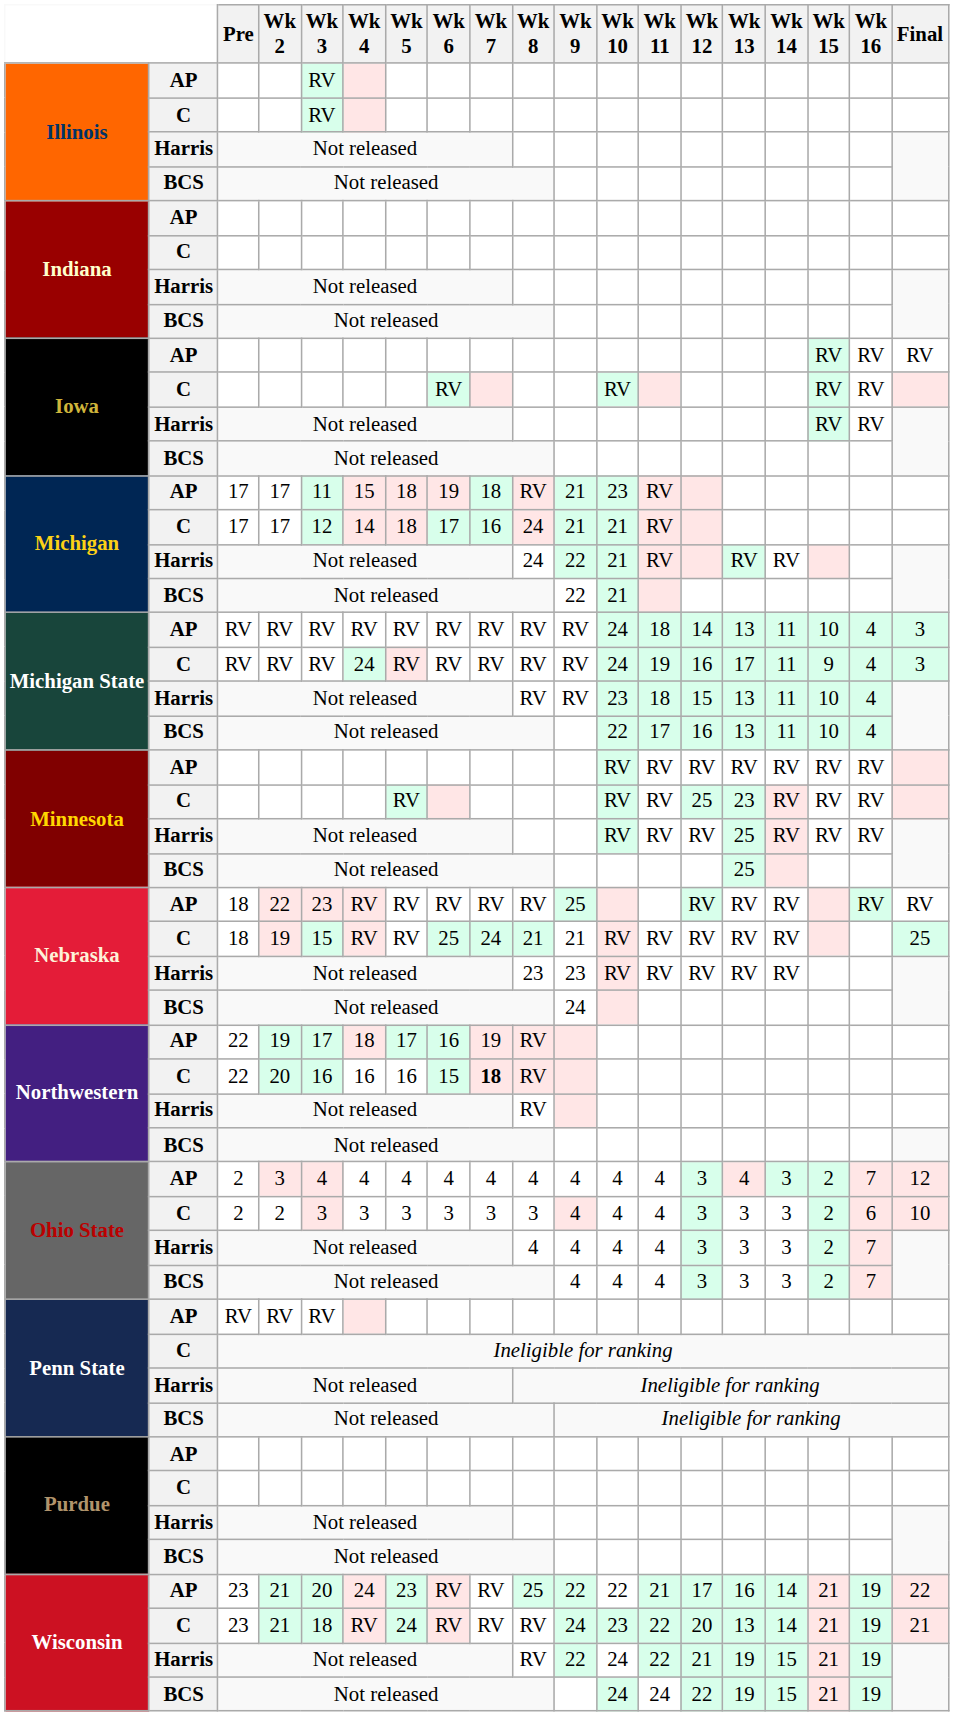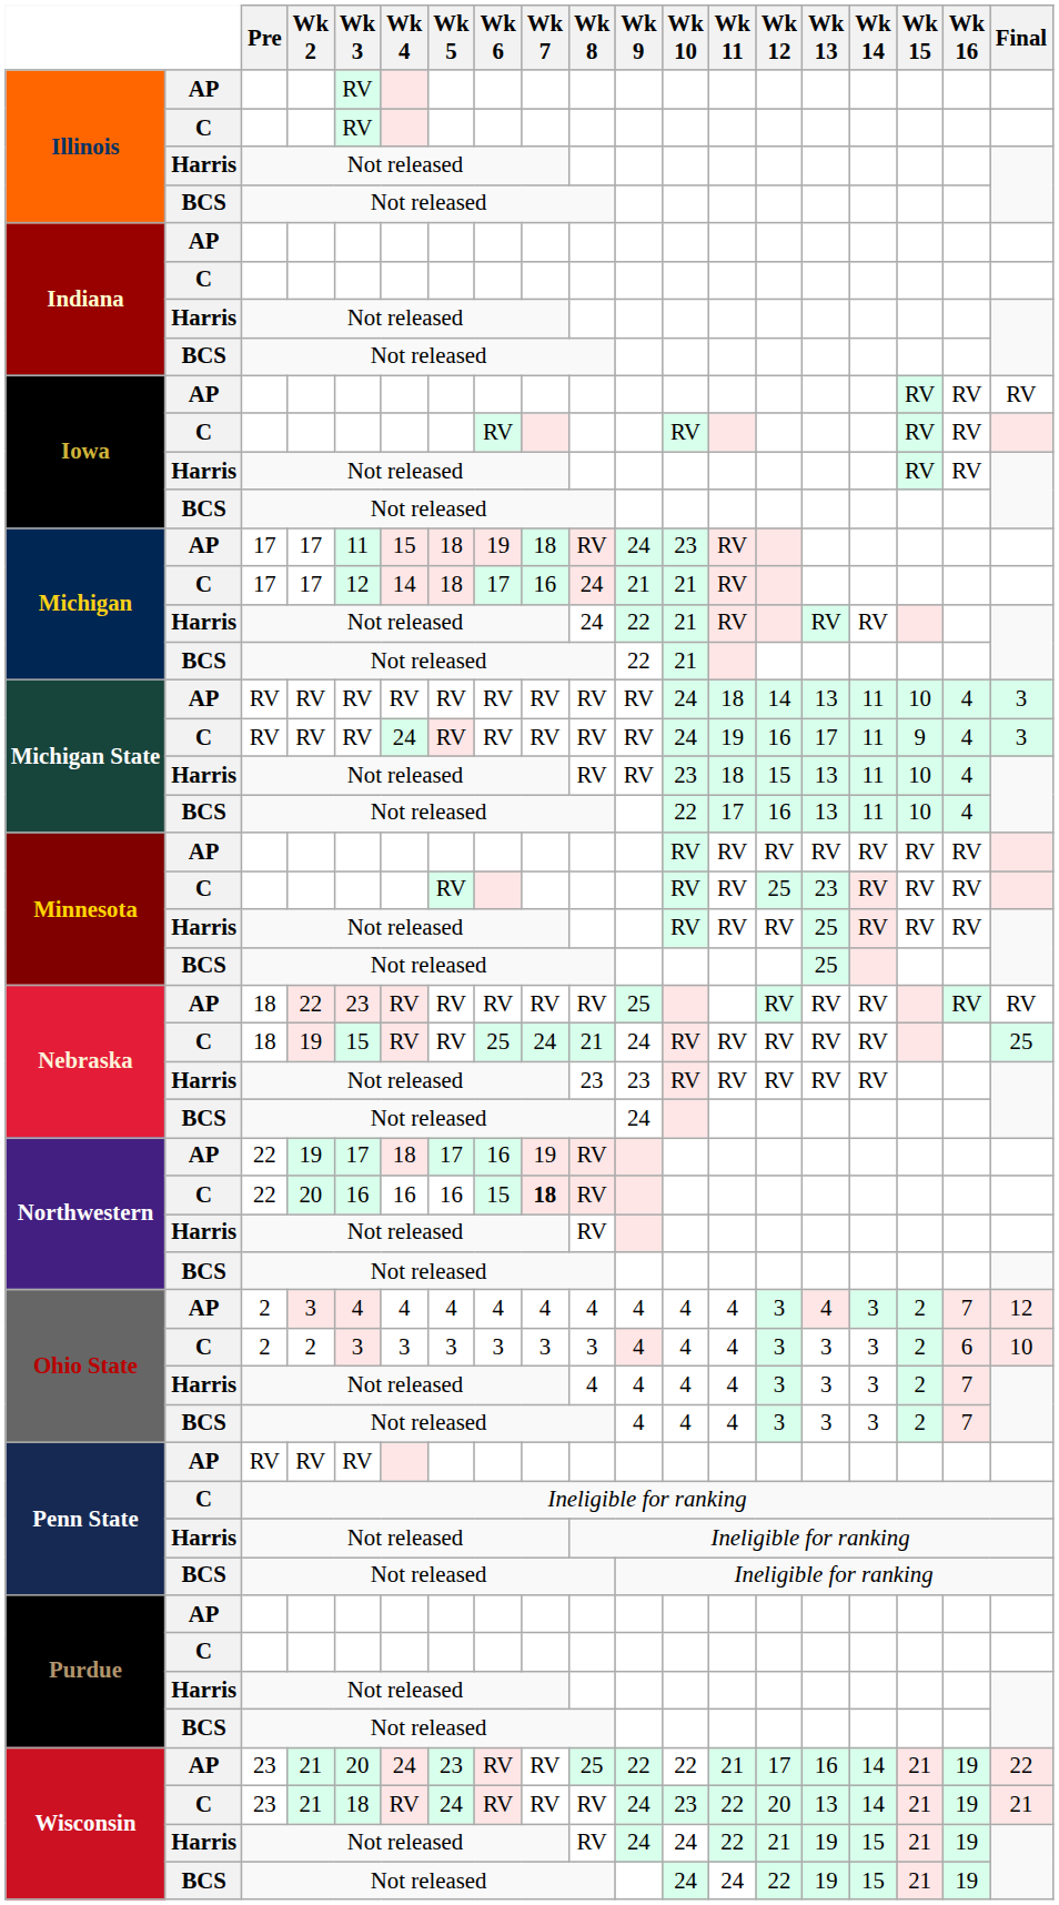Michigan / AP | Wk 9: 21 -> 24
Nebraska / C | Wk 9: 21 -> 24
Wisconsin / Harris | Wk 9: 22 -> 24
